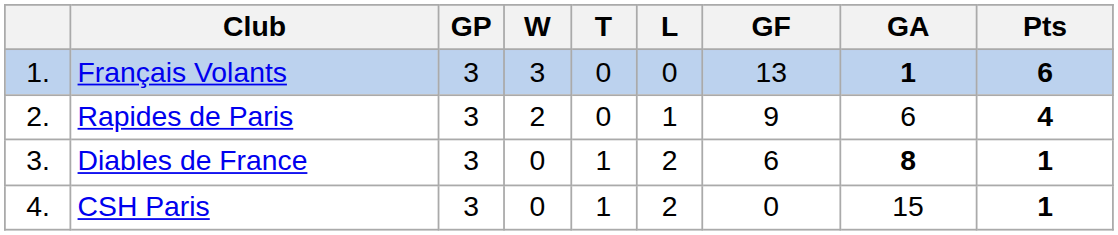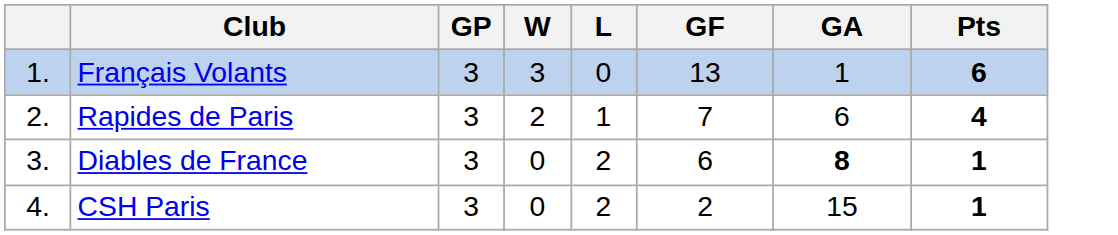- column: T | 0 | 0 | 1 | 1
Français Volants | GA: bold -> normal
Rapides de Paris | GF: 9 -> 7
CSH Paris | GF: 0 -> 2
